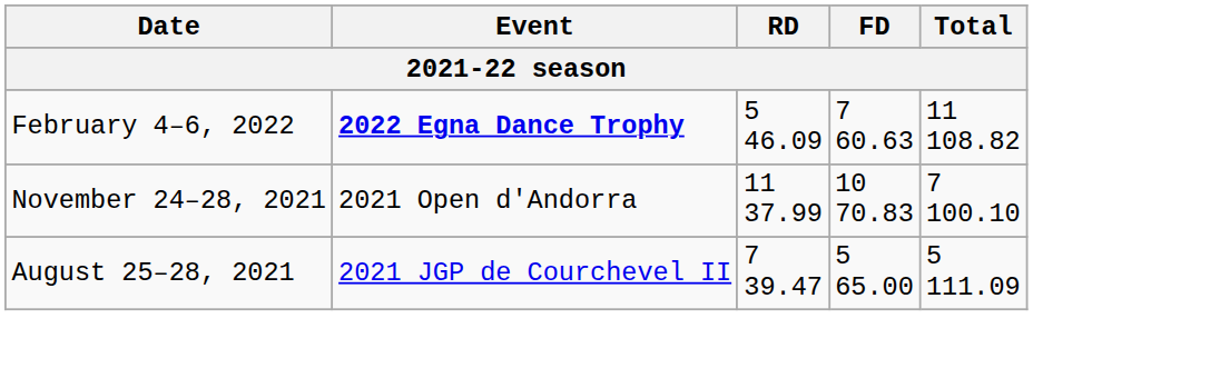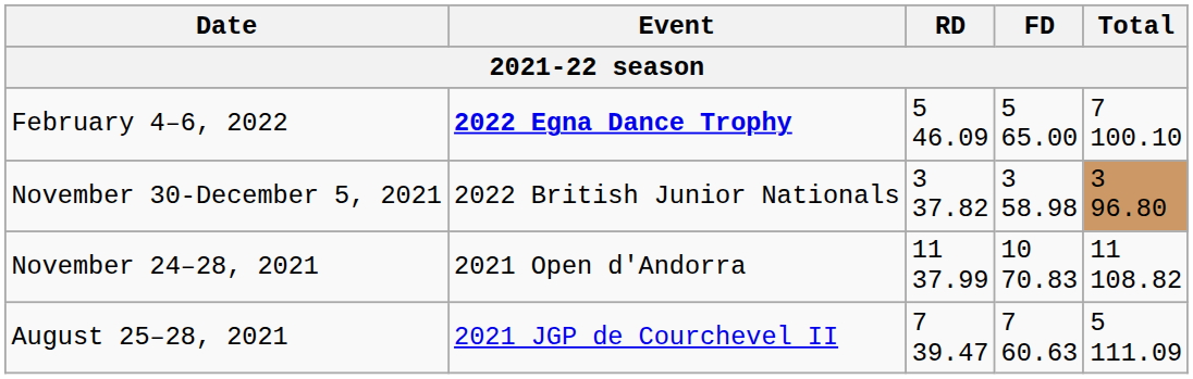February 4–6, 2022 | FD: 7 60.63 -> 5 65.00
February 4–6, 2022 | Total: 11 108.82 -> 7 100.10
+ row: November 30-December 5, 2021 | 2022 British Junior Nationals | 3 37.82 | 3 58.98 | 3 96.80
November 24–28, 2021 | Total: 7 100.10 -> 11 108.82
August 25–28, 2021 | FD: 5 65.00 -> 7 60.63
